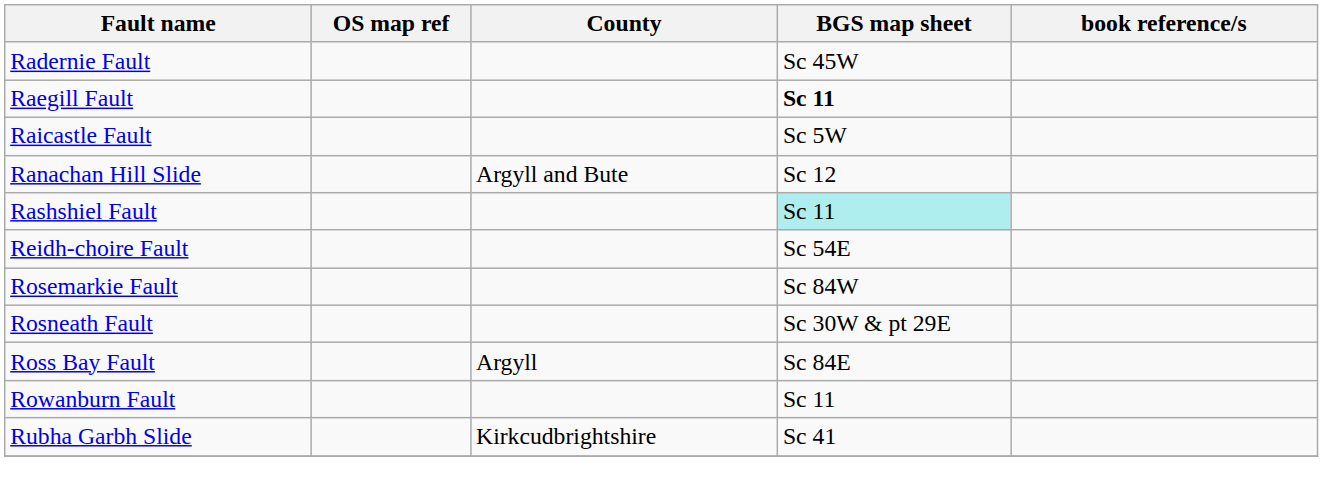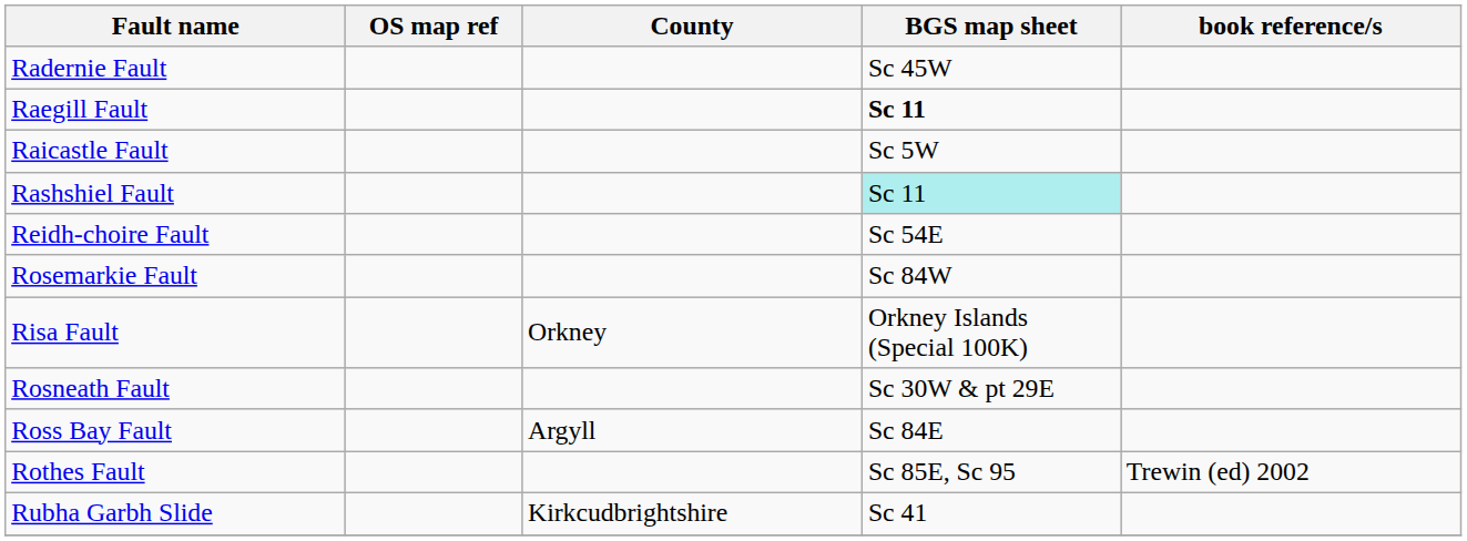- row: Ranachan Hill Slide | Argyll and Bute | Sc 12
+ row: Risa Fault | Orkney | Orkney Islands (Special 100K)
+ row: Rothes Fault | Sc 85E, Sc 95 | Trewin (ed) 2002
- row: Rowanburn Fault | Sc 11
